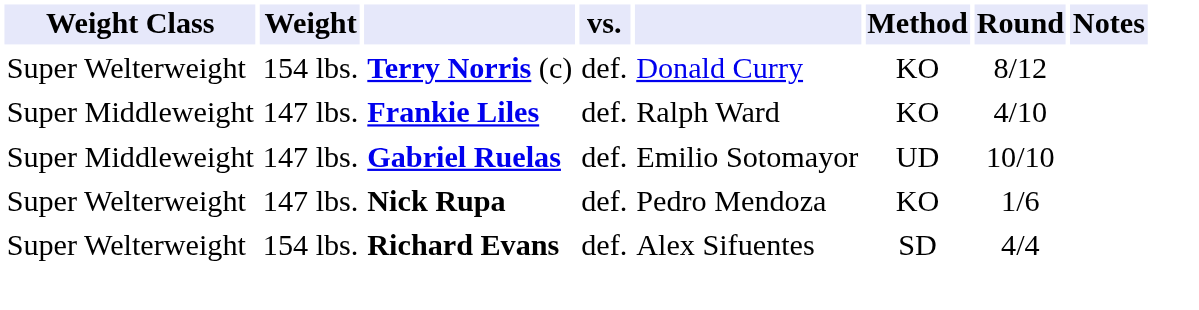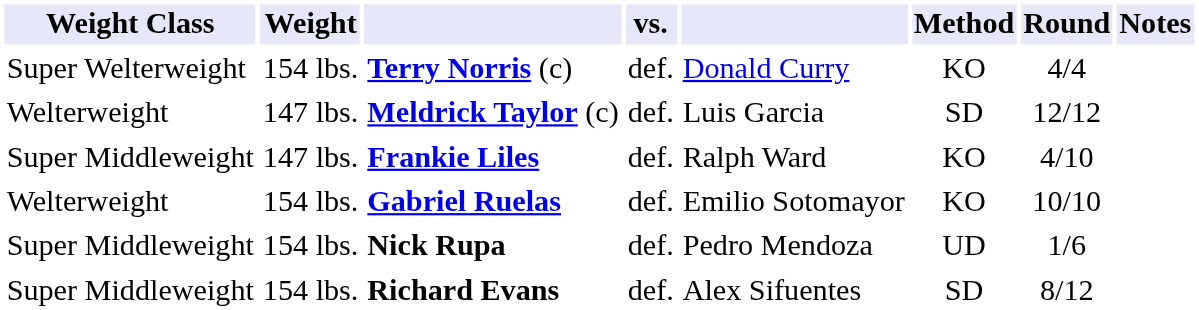Terry Norris (c) | Round: 8/12 -> 4/4
+ row: Welterweight | 147 lbs. | Meldrick Taylor (c) | def. | Luis Garcia | SD | 12/12
Gabriel Ruelas | Weight Class: Super Middleweight -> Welterweight
Gabriel Ruelas | Weight: 147 lbs. -> 154 lbs.
Gabriel Ruelas | Method: UD -> KO
Nick Rupa | Weight Class: Super Welterweight -> Super Middleweight
Nick Rupa | Weight: 147 lbs. -> 154 lbs.
Nick Rupa | Method: KO -> UD
Richard Evans | Weight Class: Super Welterweight -> Super Middleweight
Richard Evans | Round: 4/4 -> 8/12
